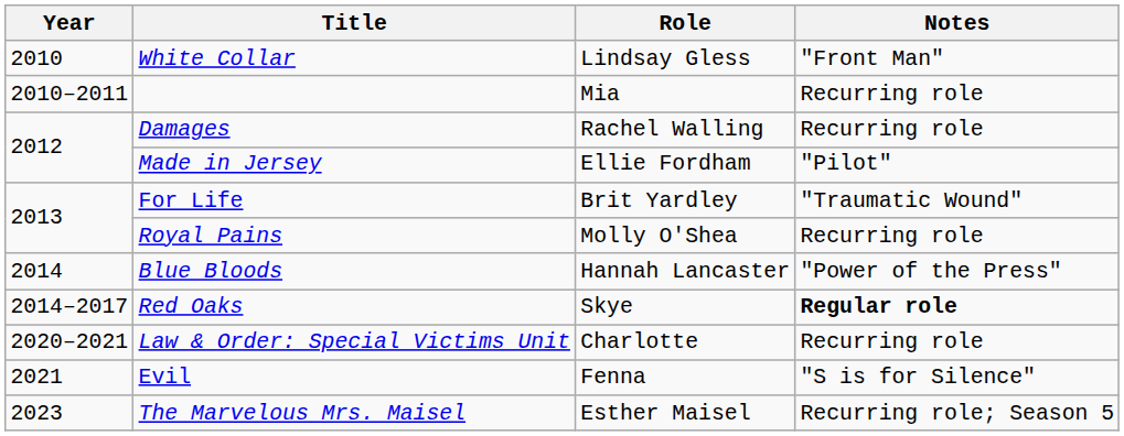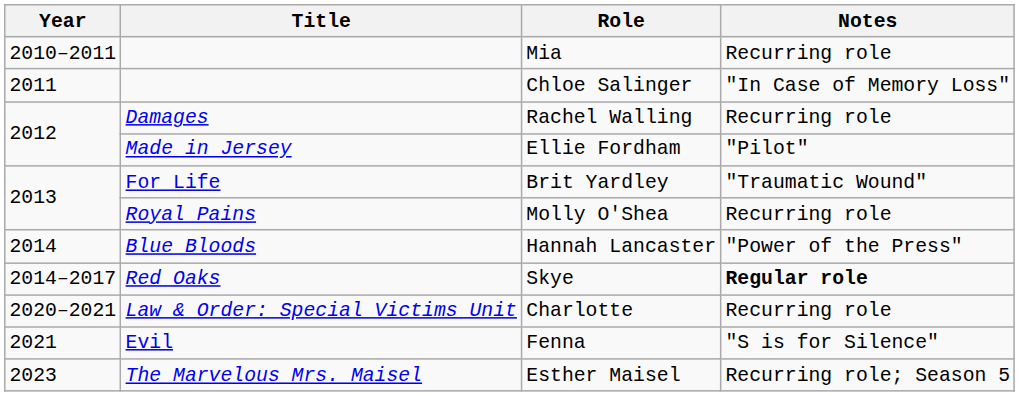- row: 2010 | White Collar | Lindsay Gless | "Front Man"
+ row: 2011 | Chloe Salinger | "In Case of Memory Loss"
